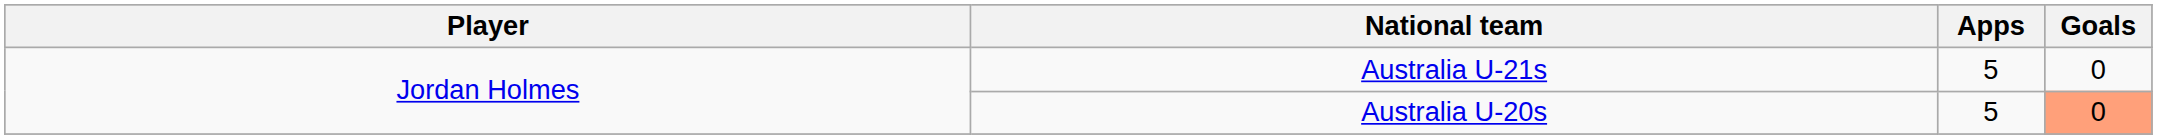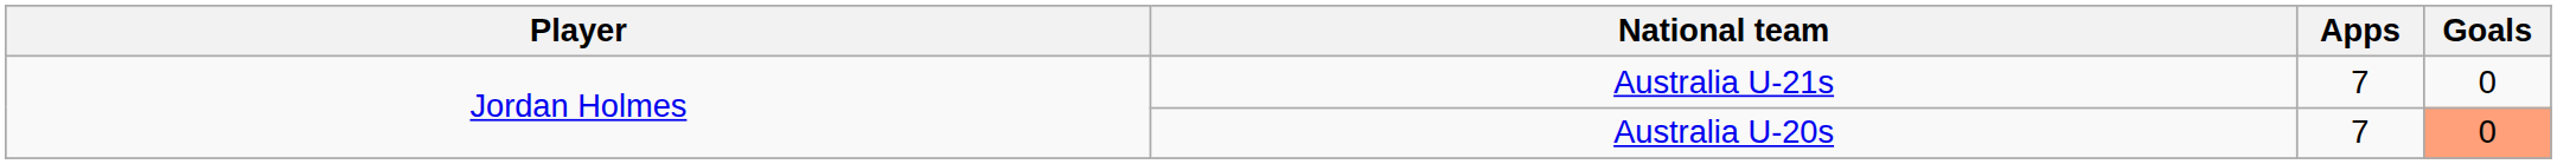Australia U-21s | Apps: 5 -> 7
Australia U-20s | Apps: 5 -> 7
